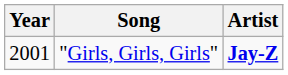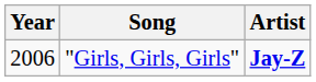"Girls, Girls, Girls" | Year: 2001 -> 2006
